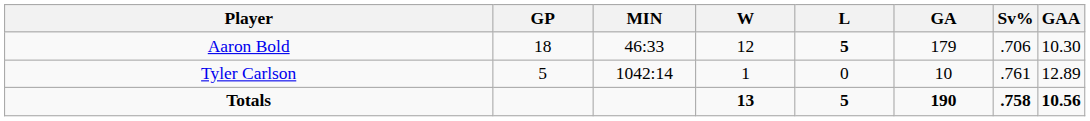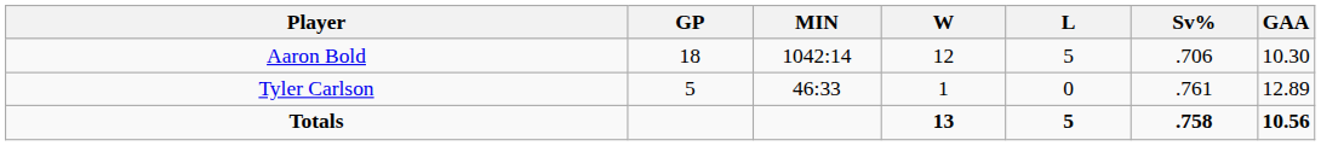- column: GA | 179 | 10 | 190
Aaron Bold | MIN: 46:33 -> 1042:14
Aaron Bold | L: bold -> normal
Tyler Carlson | MIN: 1042:14 -> 46:33
